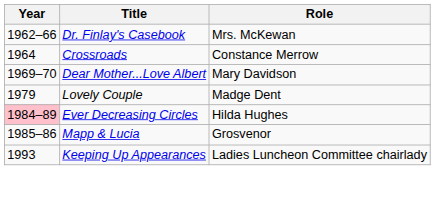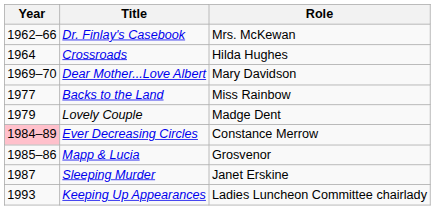Crossroads | Role: Constance Merrow -> Hilda Hughes
+ row: 1977 | Backs to the Land | Miss Rainbow
Ever Decreasing Circles | Role: Hilda Hughes -> Constance Merrow
+ row: 1987 | Sleeping Murder | Janet Erskine
